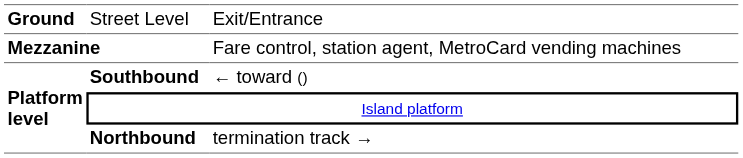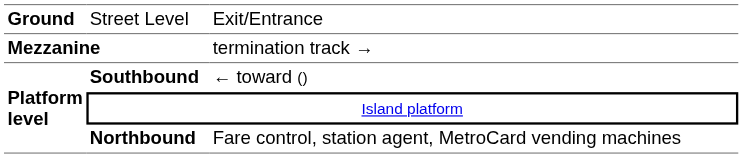Mezzanine | column 3: Fare control, station agent, MetroCard vending machines -> termination track →
Northbound | column 3: termination track → -> Fare control, station agent, MetroCard vending machines
